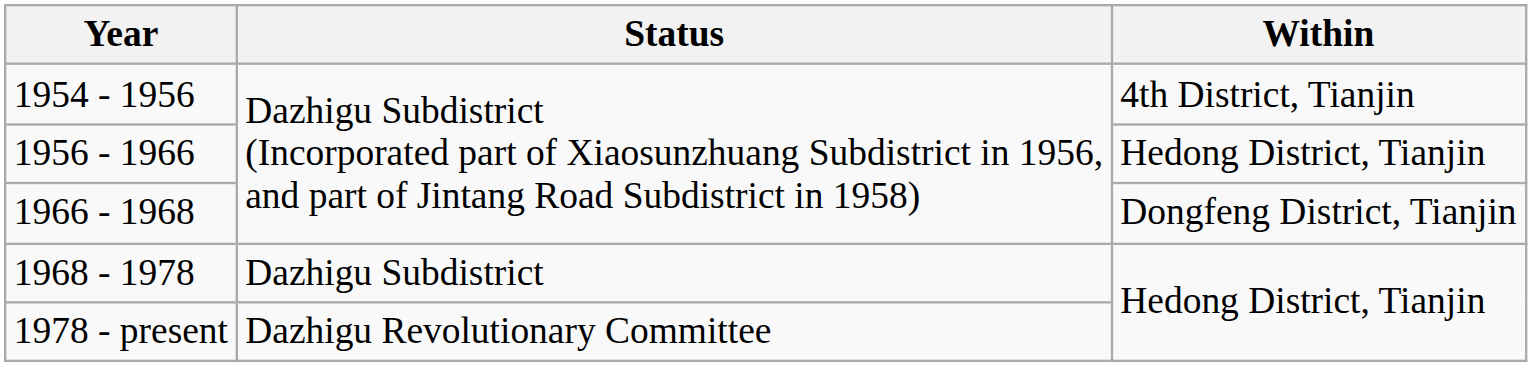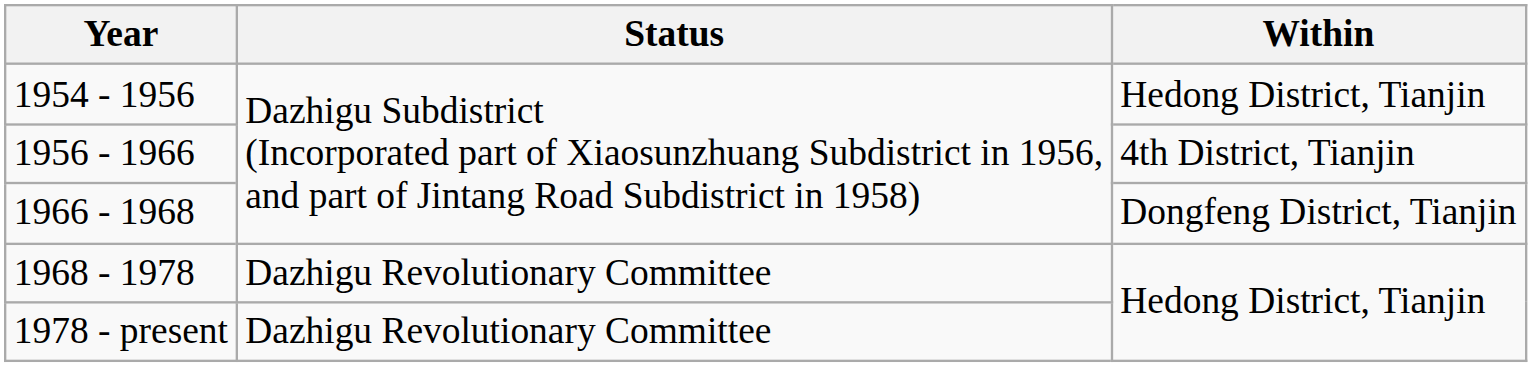1954 - 1956 | Within: 4th District, Tianjin -> Hedong District, Tianjin
1956 - 1966 | Within: Hedong District, Tianjin -> 4th District, Tianjin
1968 - 1978 | Status: Dazhigu Subdistrict -> Dazhigu Revolutionary Committee
